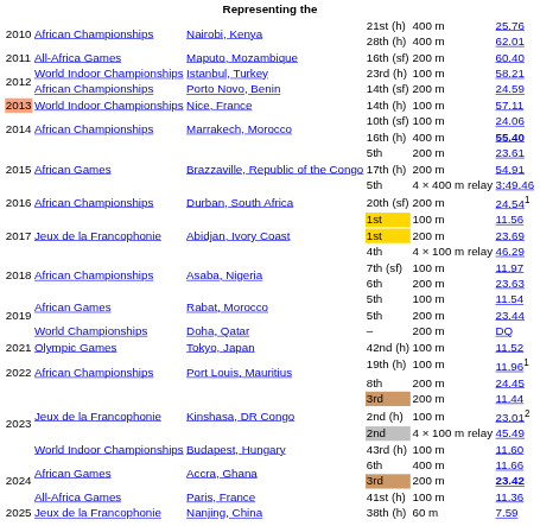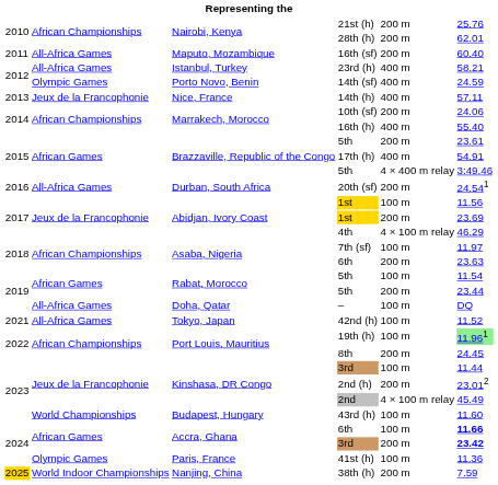21st (h) | column 5: 400 m -> 200 m
28th (h) | column 5: 400 m -> 200 m
23rd (h) | column 2: World Indoor Championships -> All-Africa Games
23rd (h) | column 5: 100 m -> 400 m
14th (sf) | column 2: African Championships -> Olympic Games
14th (sf) | column 5: 200 m -> 400 m
14th (h) | column 1: lightsalmon background -> no background
14th (h) | column 2: World Indoor Championships -> Jeux de la Francophonie
14th (h) | column 5: 100 m -> 400 m
10th (sf) | column 5: 100 m -> 200 m
16th (h) | column 6: bold -> normal
17th (h) | column 5: 200 m -> 400 m
20th (sf) | column 2: African Championships -> All-Africa Games
– | column 2: World Championships -> All-Africa Games
– | column 5: 200 m -> 100 m
42nd (h) | column 2: Olympic Games -> All-Africa Games
19th (h) | column 6: no background -> lightgreen background
Kinshasa, DR Congo / 3rd | column 5: 200 m -> 100 m
2nd (h) | column 5: 100 m -> 200 m
43rd (h) | column 2: World Indoor Championships -> World Championships
Accra, Ghana / 6th | column 5: 400 m -> 100 m
Accra, Ghana / 6th | column 6: normal -> bold
41st (h) | column 2: All-Africa Games -> Olympic Games
38th (h) | column 1: no background -> gold background
38th (h) | column 2: Jeux de la Francophonie -> World Indoor Championships
38th (h) | column 5: 60 m -> 200 m
